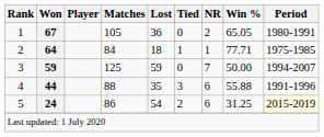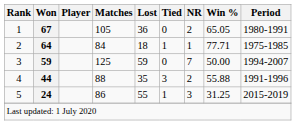4 | NR: 6 -> 2
5 | Lost: 54 -> 55
5 | Tied: 2 -> 1
5 | NR: 6 -> 3
5 | Period: lightyellow background -> no background
